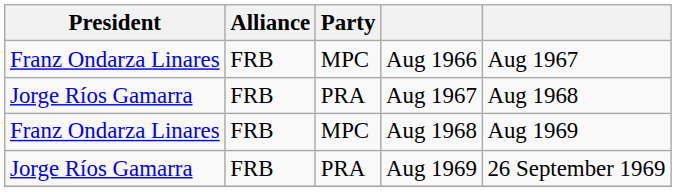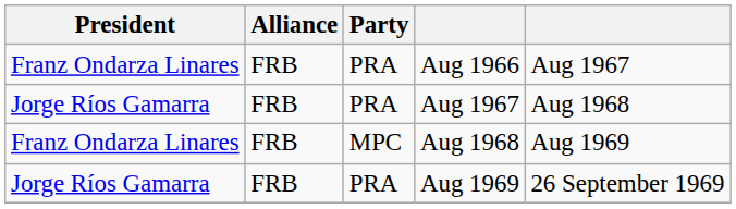Aug 1966 | Party: MPC -> PRA
